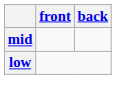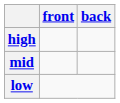+ row: high
